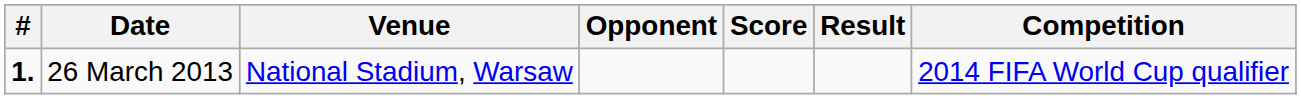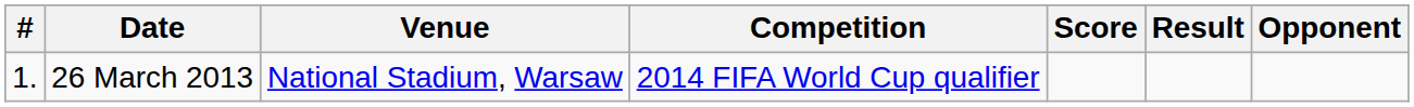columns swapped: Opponent <-> Competition
26 March 2013 | #: bold -> normal
